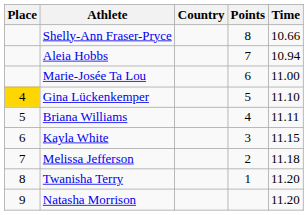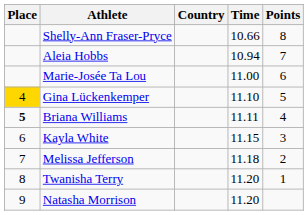columns swapped: Time <-> Points
Briana Williams | Place: normal -> bold
